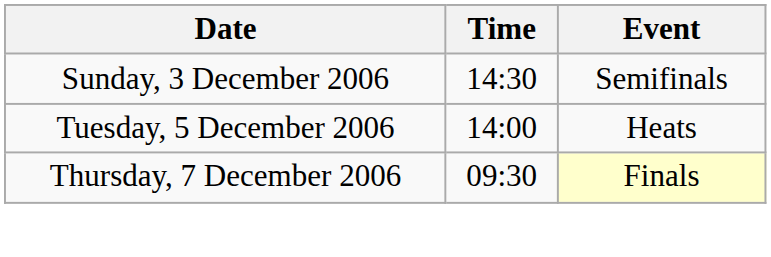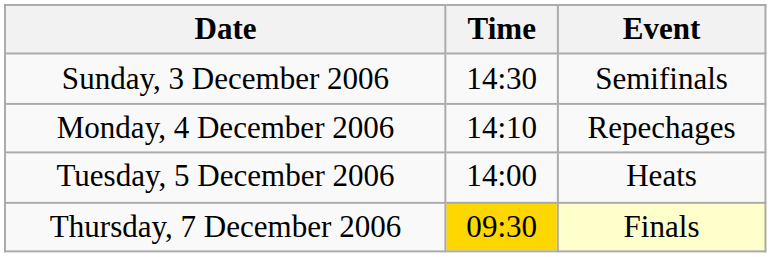+ row: Monday, 4 December 2006 | 14:10 | Repechages
Thursday, 7 December 2006 | Time: no background -> gold background
